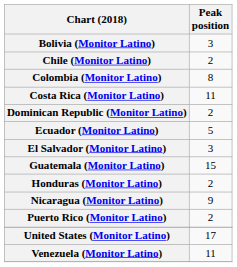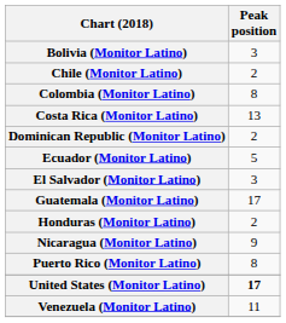Costa Rica (Monitor Latino) | Peak position: 11 -> 13
Guatemala (Monitor Latino) | Peak position: 15 -> 17
Puerto Rico (Monitor Latino) | Peak position: 2 -> 8
United States (Monitor Latino) | Peak position: normal -> bold
